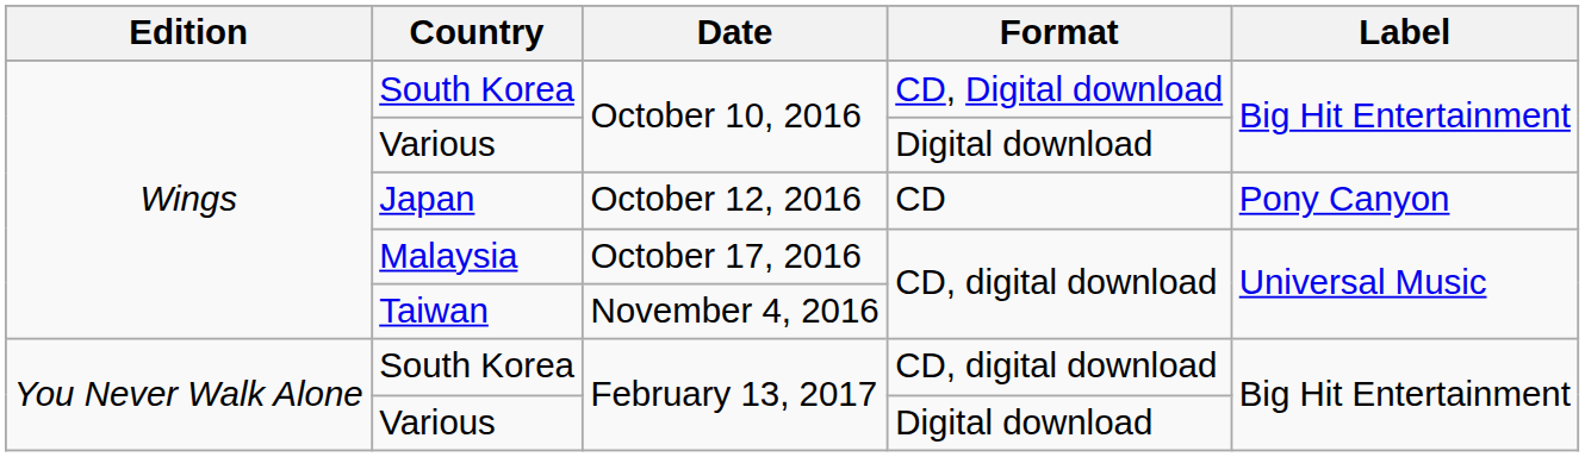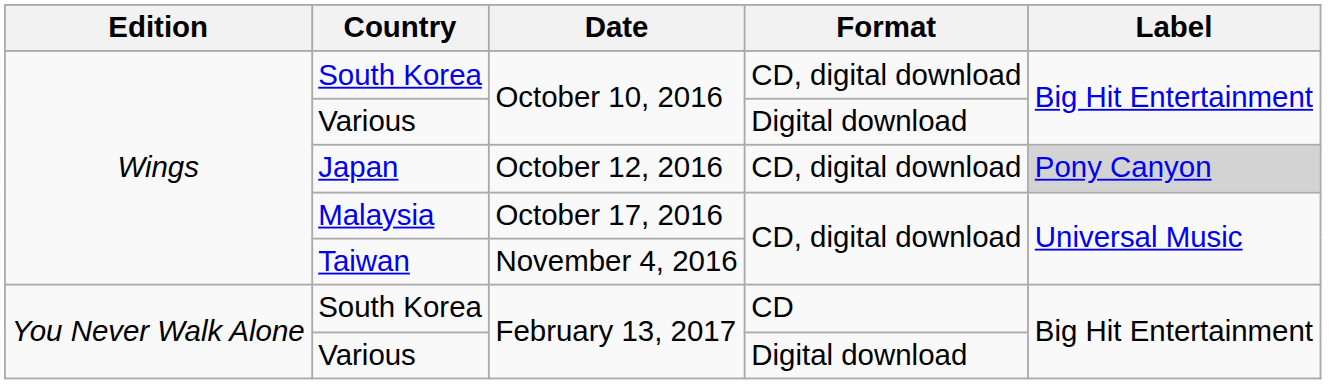South Korea / October 10, 2016 | Format: CD, Digital download -> CD, digital download
Japan | Format: CD -> CD, digital download
Japan | Label: no background -> lightgrey background
South Korea / February 13, 2017 | Format: CD, digital download -> CD
